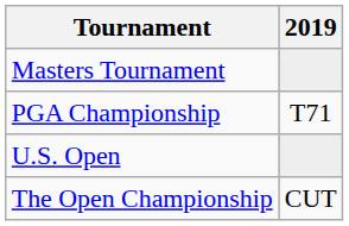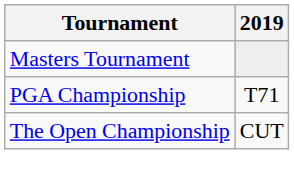- row: U.S. Open
